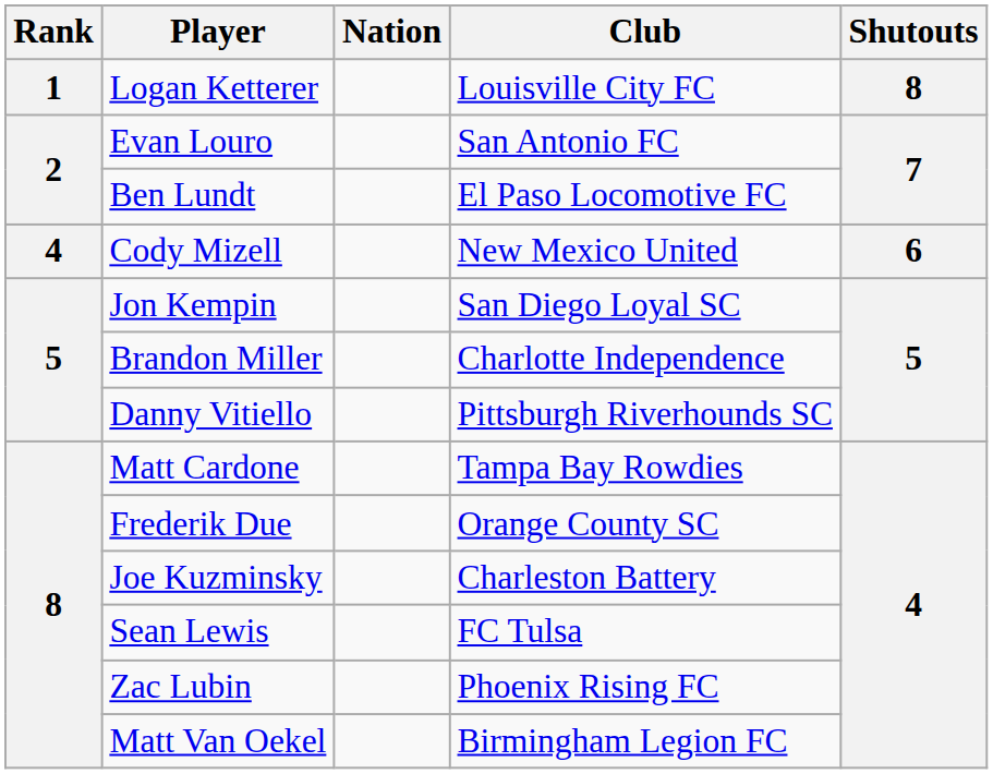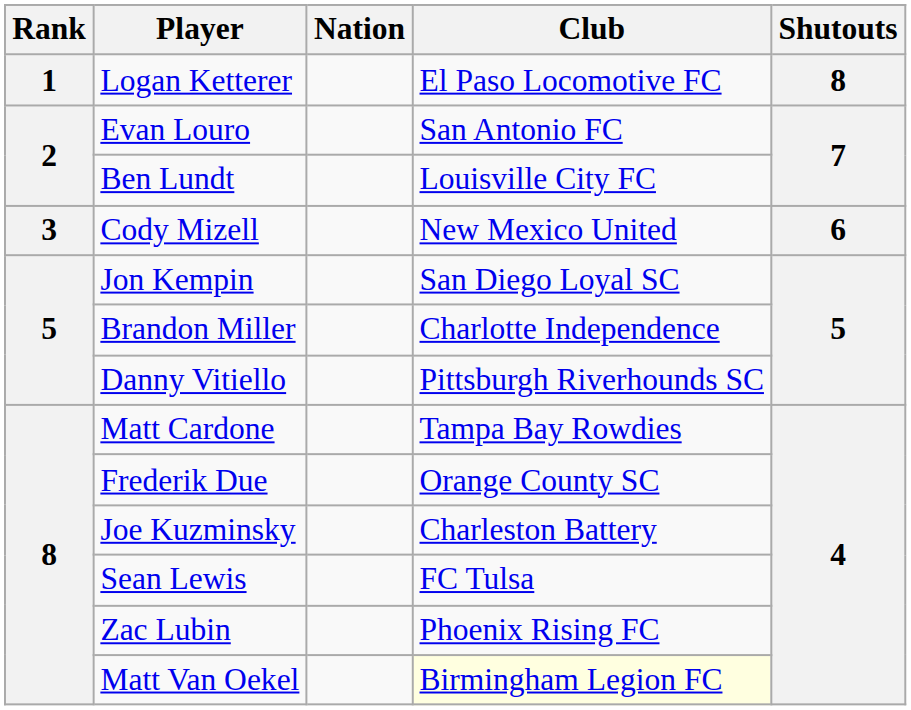Logan Ketterer | Club: Louisville City FC -> El Paso Locomotive FC
Ben Lundt | Club: El Paso Locomotive FC -> Louisville City FC
Cody Mizell | Rank: 4 -> 3
Matt Van Oekel | Club: no background -> lightyellow background
